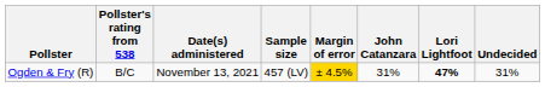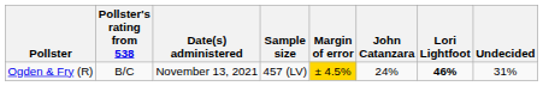Ogden & Fry (R) | John Catanzara: 31% -> 24%
Ogden & Fry (R) | Lori Lightfoot: 47% -> 46%
